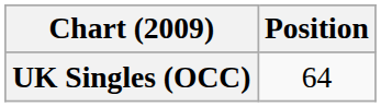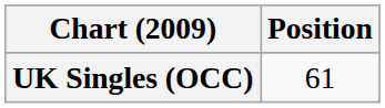UK Singles (OCC) | Position: 64 -> 61
